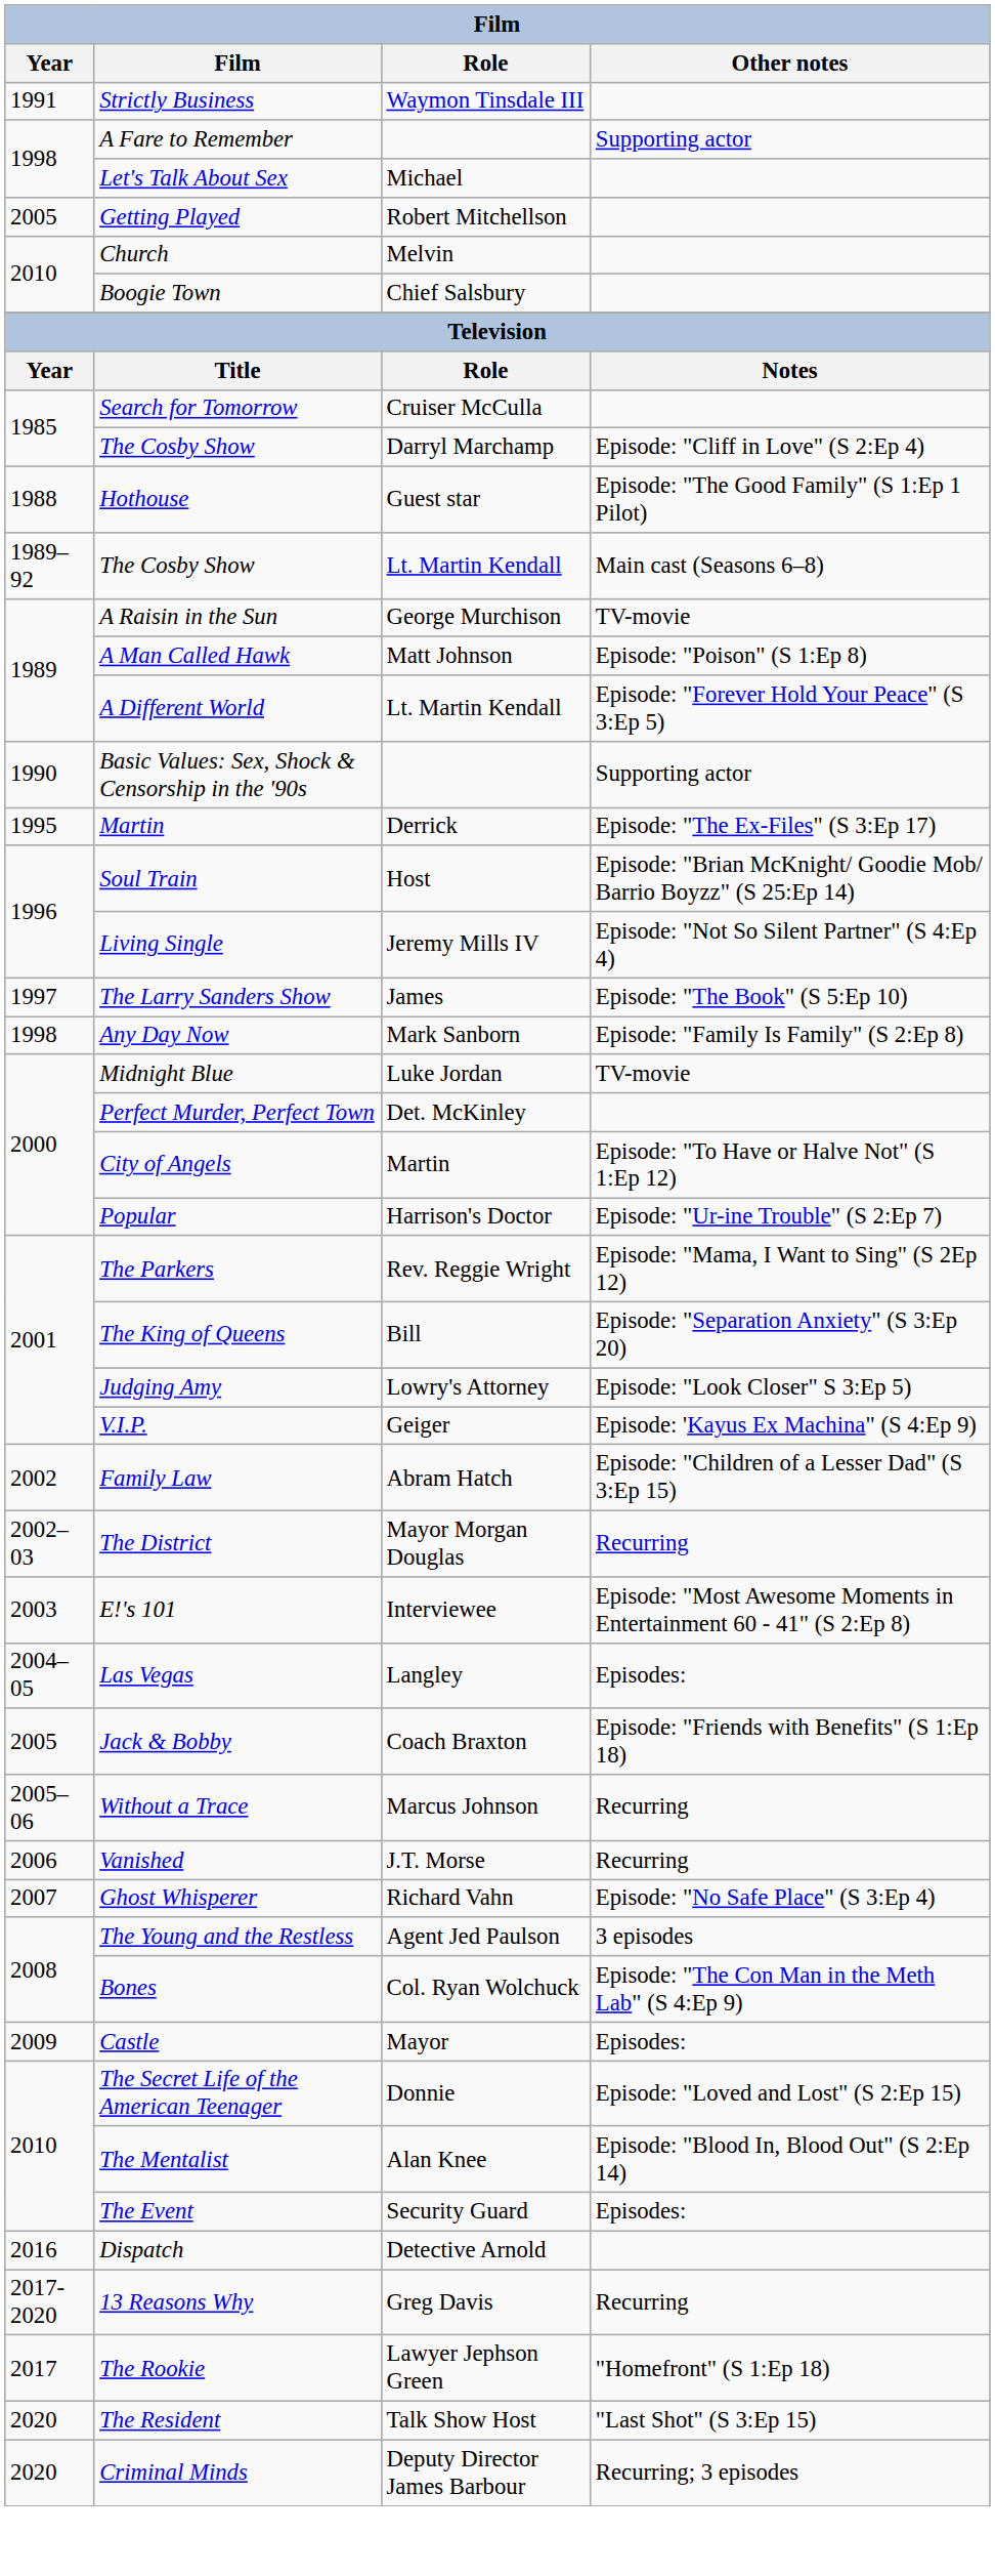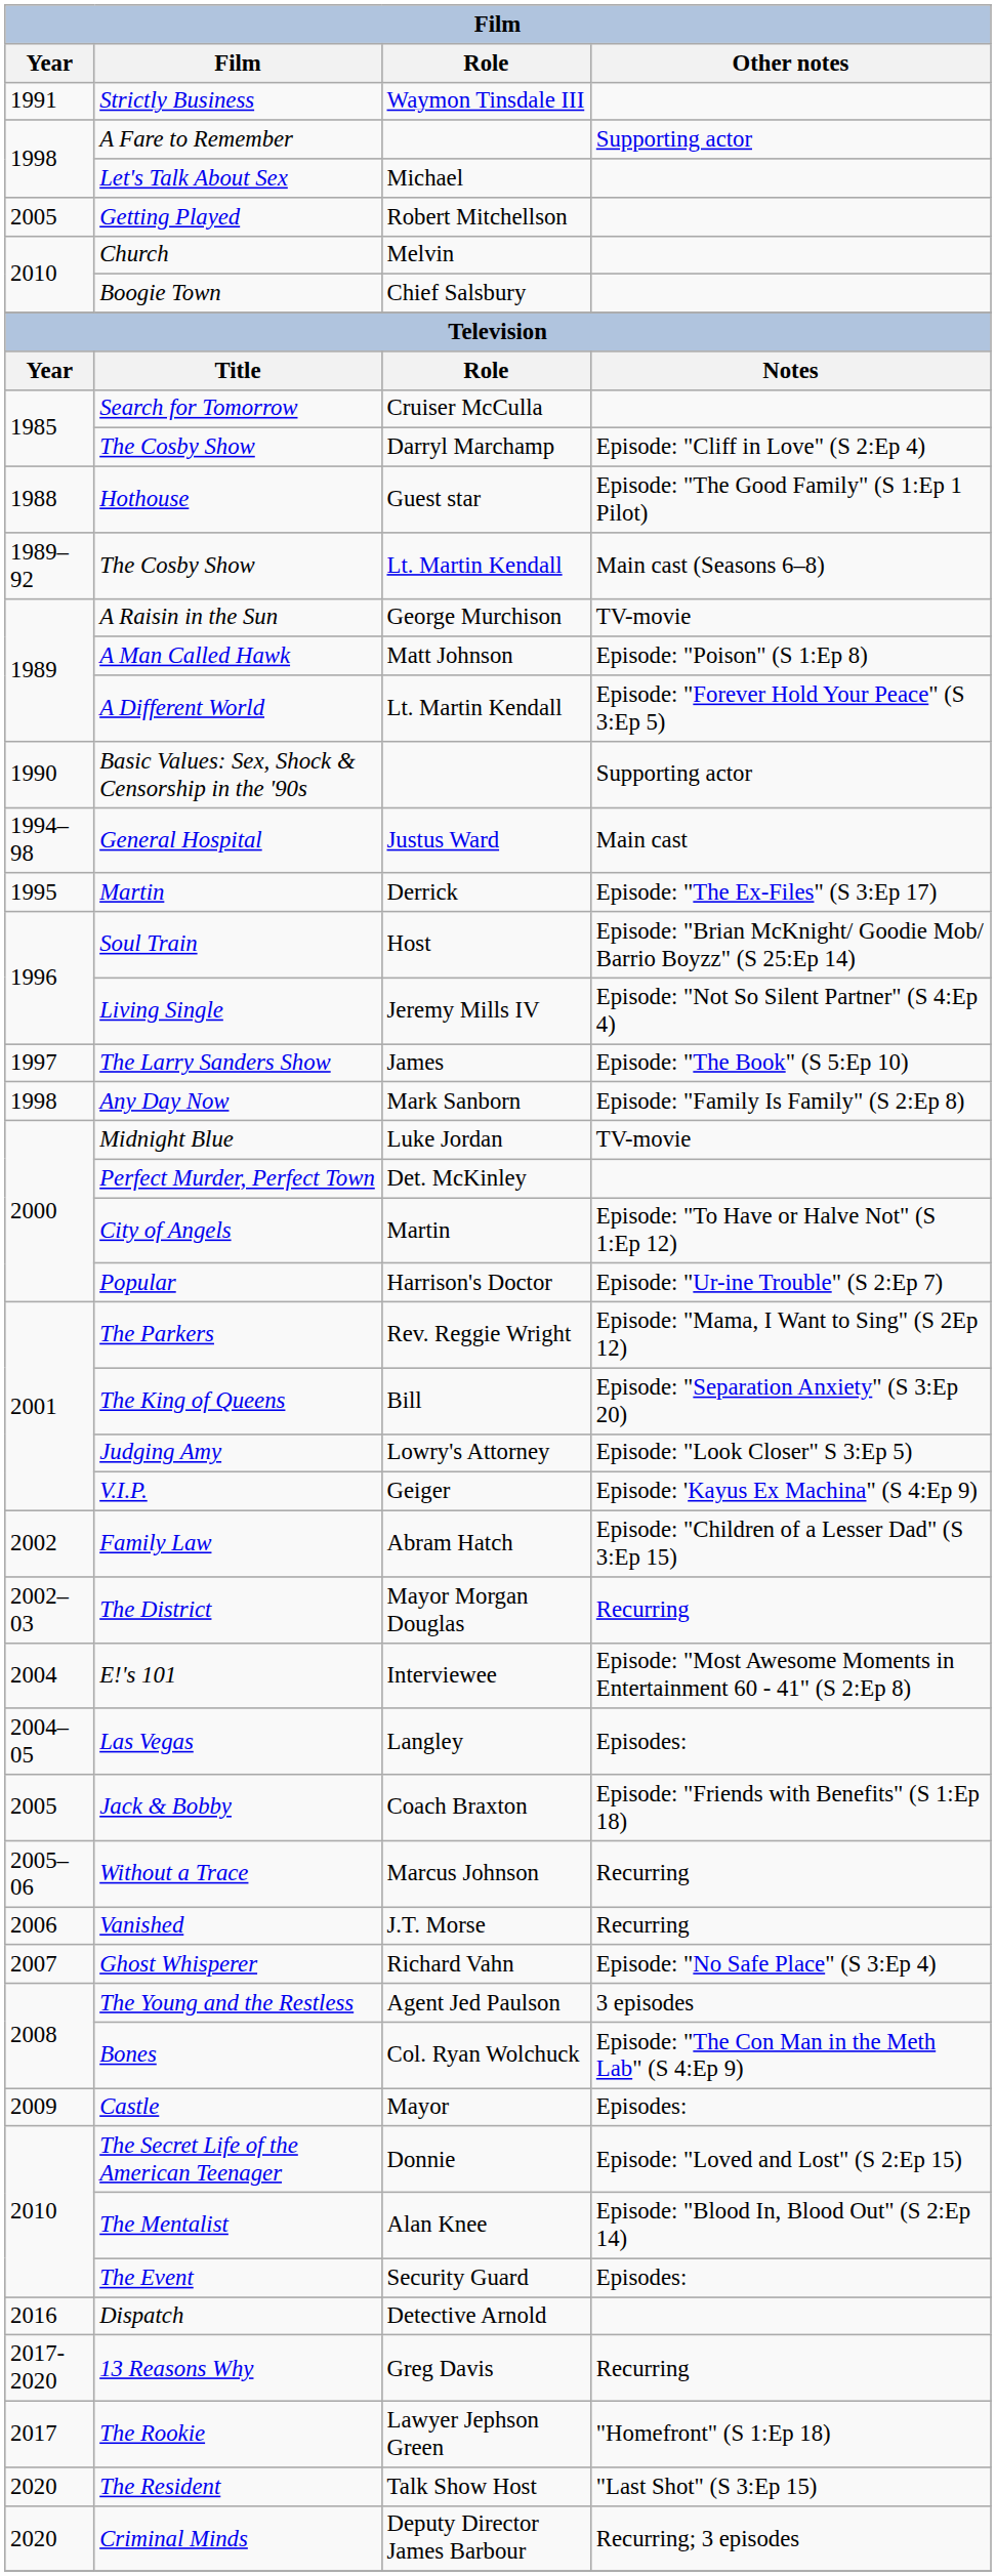+ row: 1994–98 | General Hospital | Justus Ward | Main cast
E!'s 101 | Year: 2003 -> 2004
